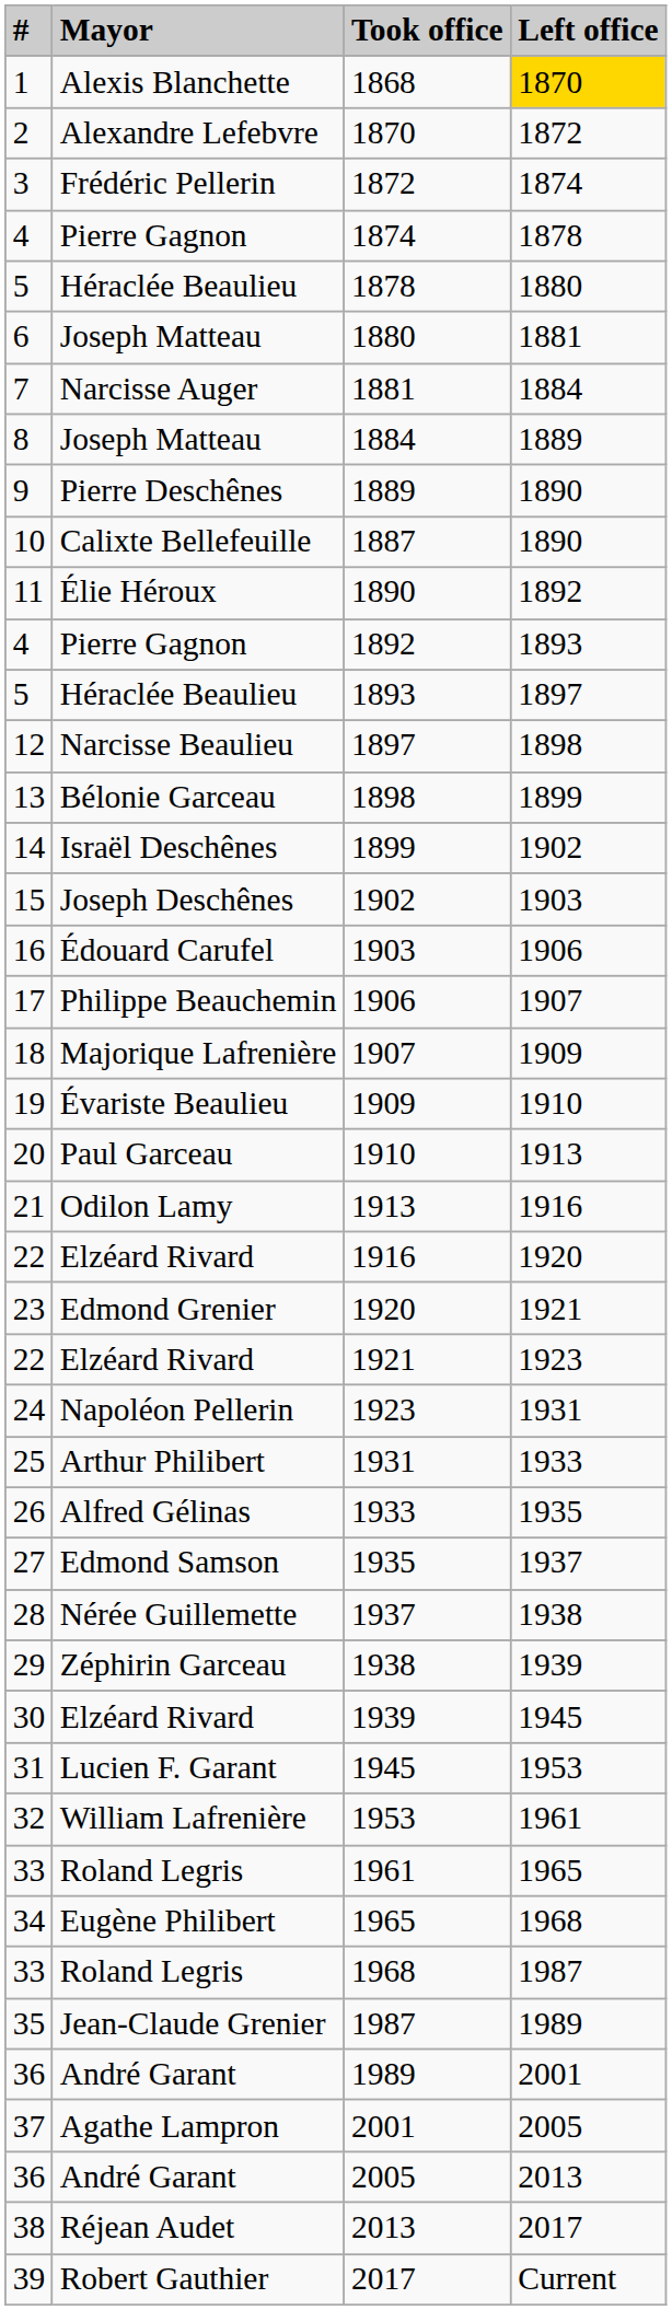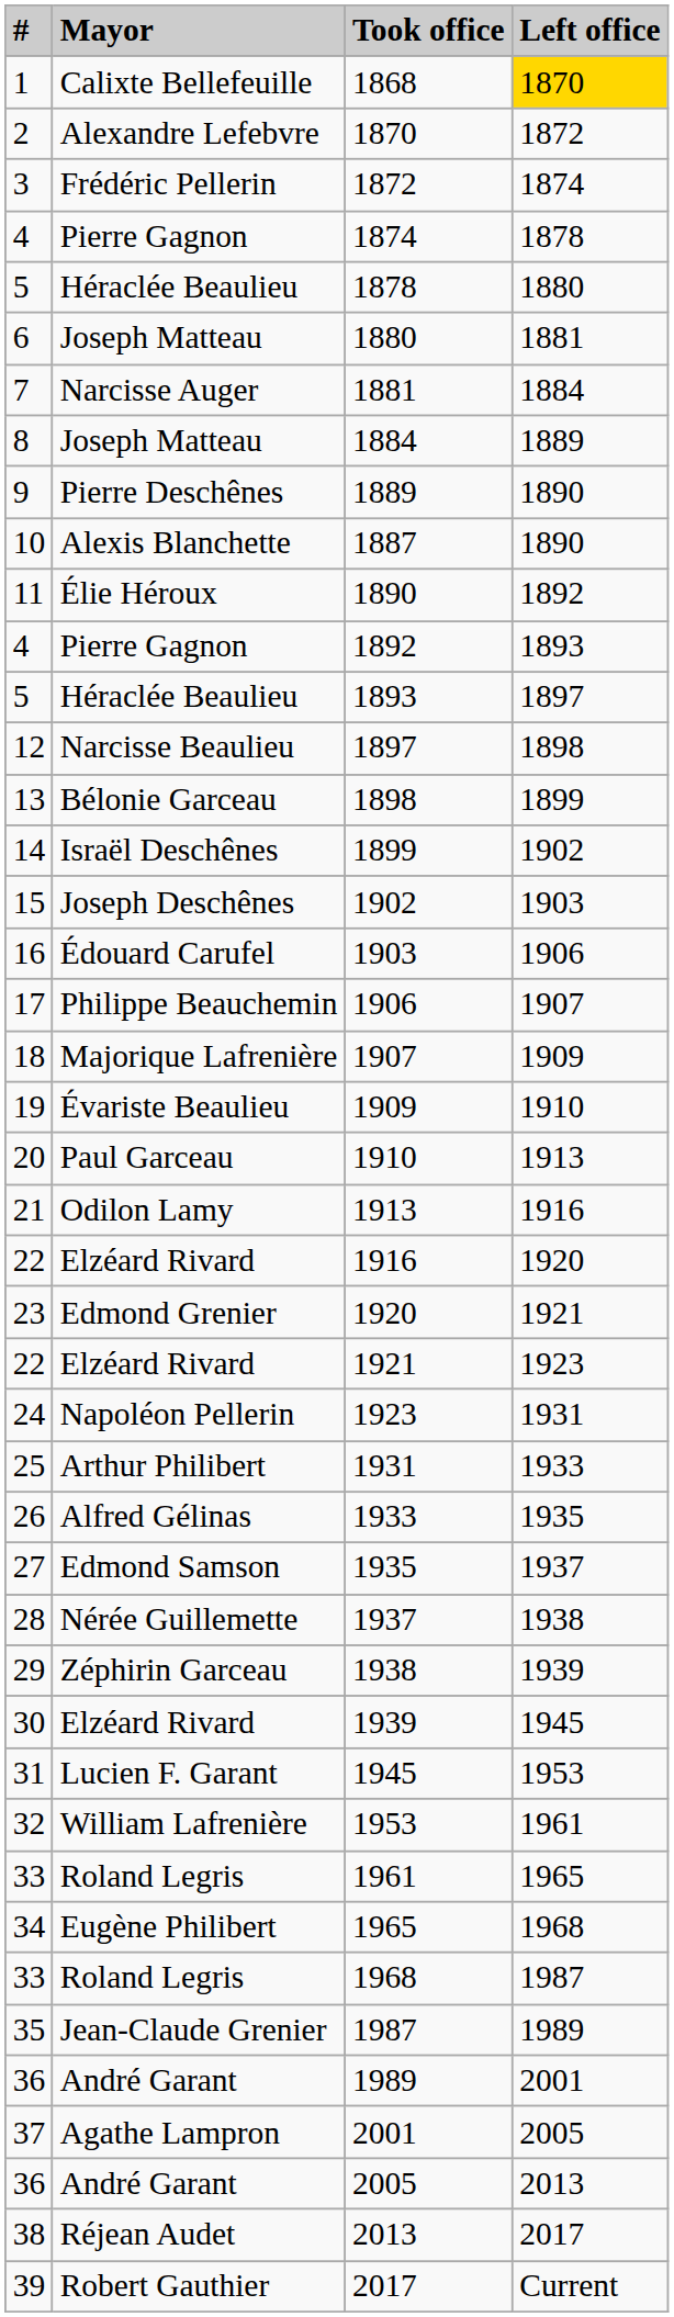1868 | Mayor: Alexis Blanchette -> Calixte Bellefeuille
1887 | Mayor: Calixte Bellefeuille -> Alexis Blanchette
